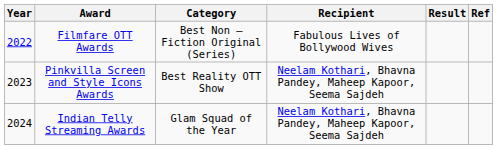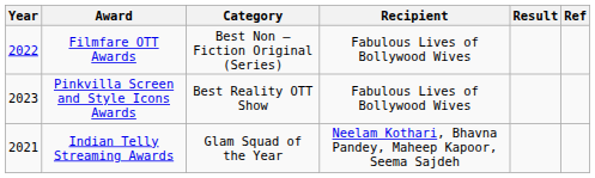Pinkvilla Screen and Style Icons Awards | Recipient: Neelam Kothari, Bhavna Pandey, Maheep Kapoor, Seema Sajdeh -> Fabulous Lives of Bollywood Wives
Indian Telly Streaming Awards | Year: 2024 -> 2021
